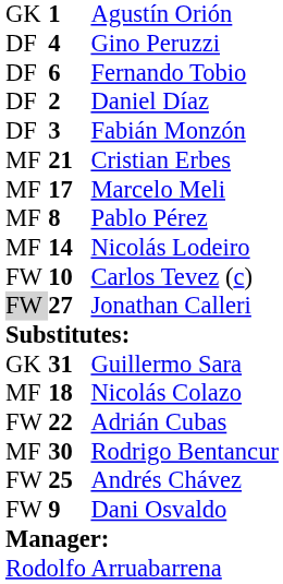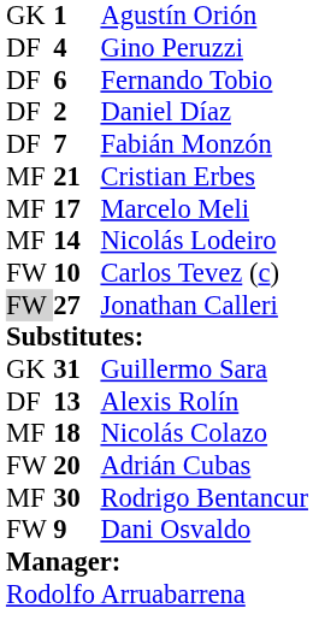Fabián Monzón | column 2: 3 -> 7
- row: MF | 8 | Pablo Pérez
+ row: DF | 13 | Alexis Rolín
Adrián Cubas | column 2: 22 -> 20
- row: FW | 25 | Andrés Chávez
